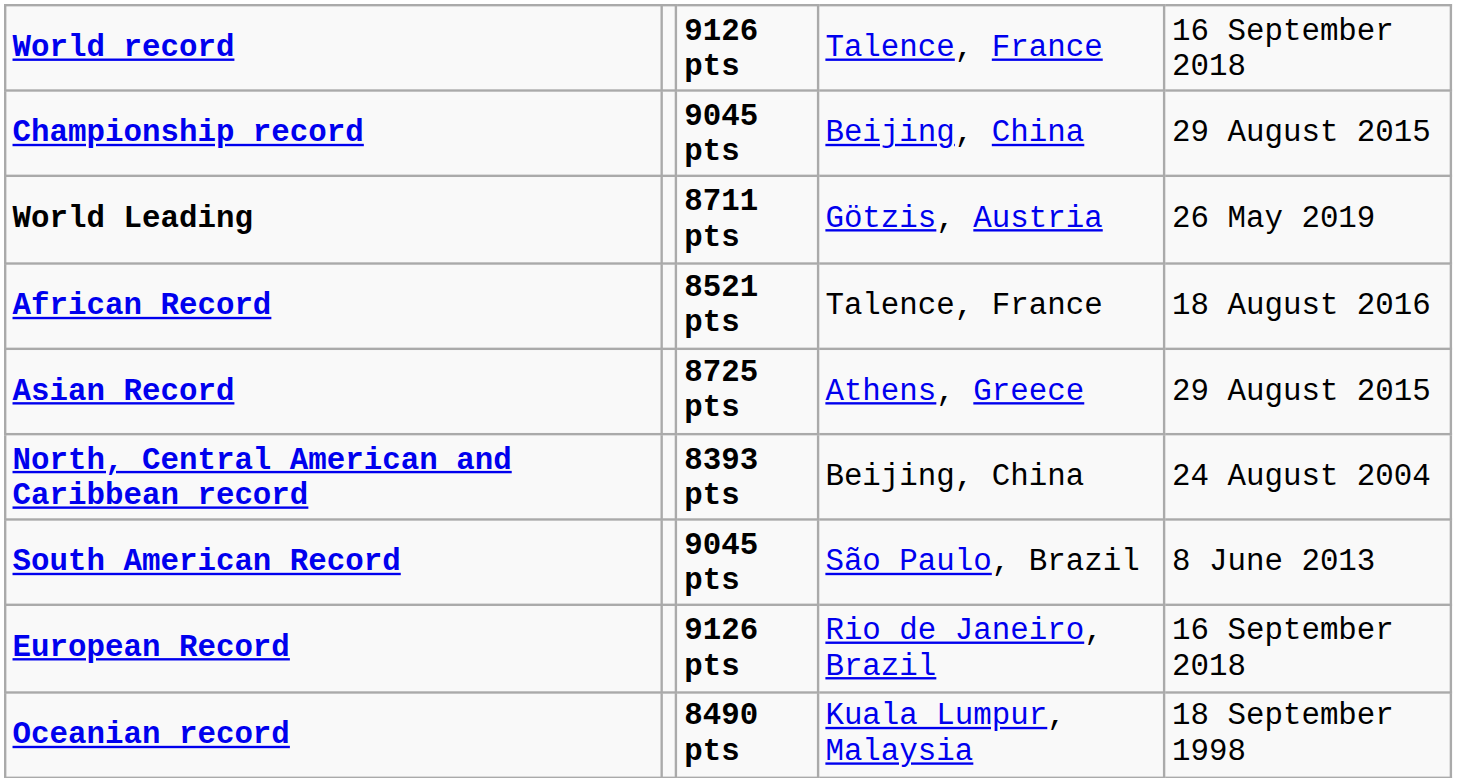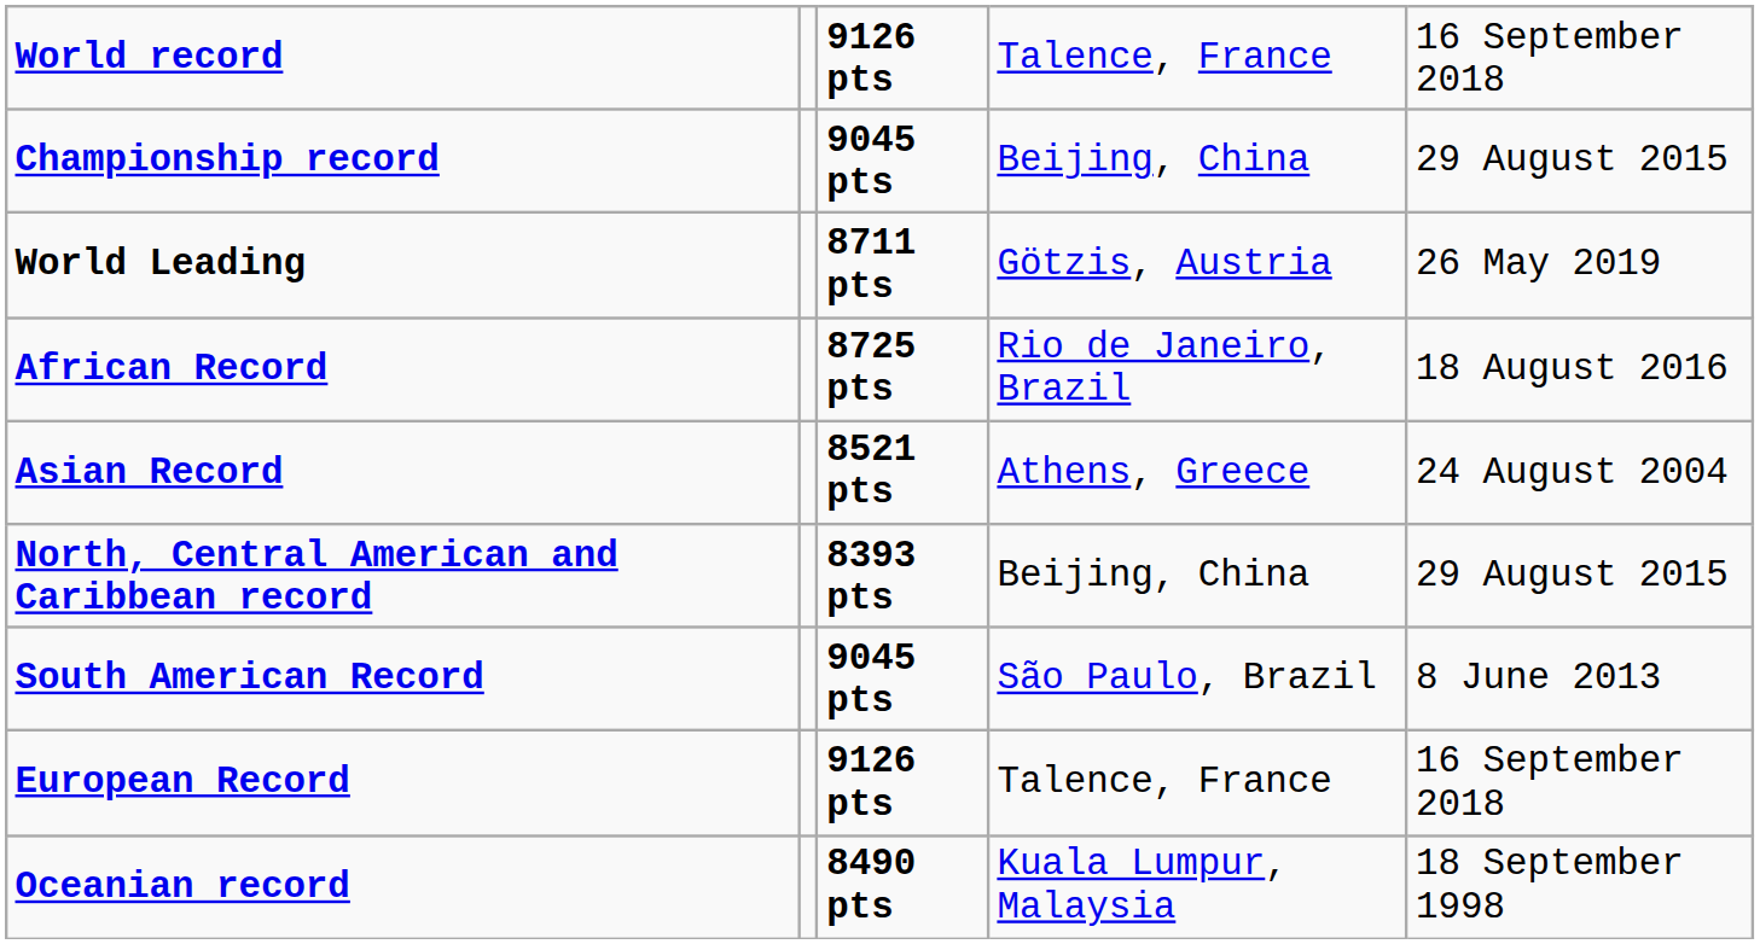African Record | column 3: 8521 pts -> 8725 pts
African Record | column 4: Talence, France -> Rio de Janeiro, Brazil
Asian Record | column 3: 8725 pts -> 8521 pts
Asian Record | column 5: 29 August 2015 -> 24 August 2004
North, Central American and Caribbean record | column 5: 24 August 2004 -> 29 August 2015
European Record | column 4: Rio de Janeiro, Brazil -> Talence, France
